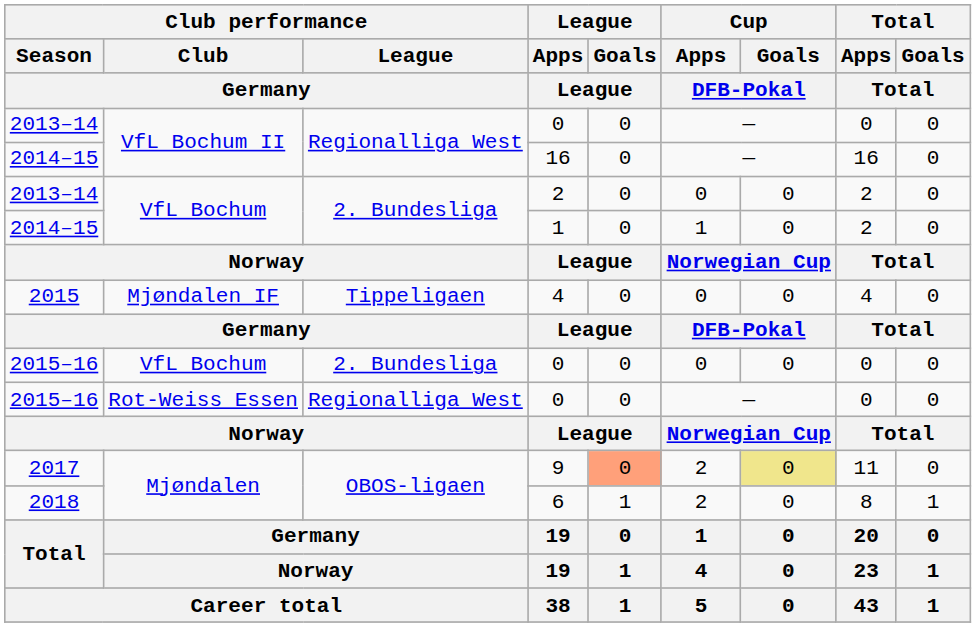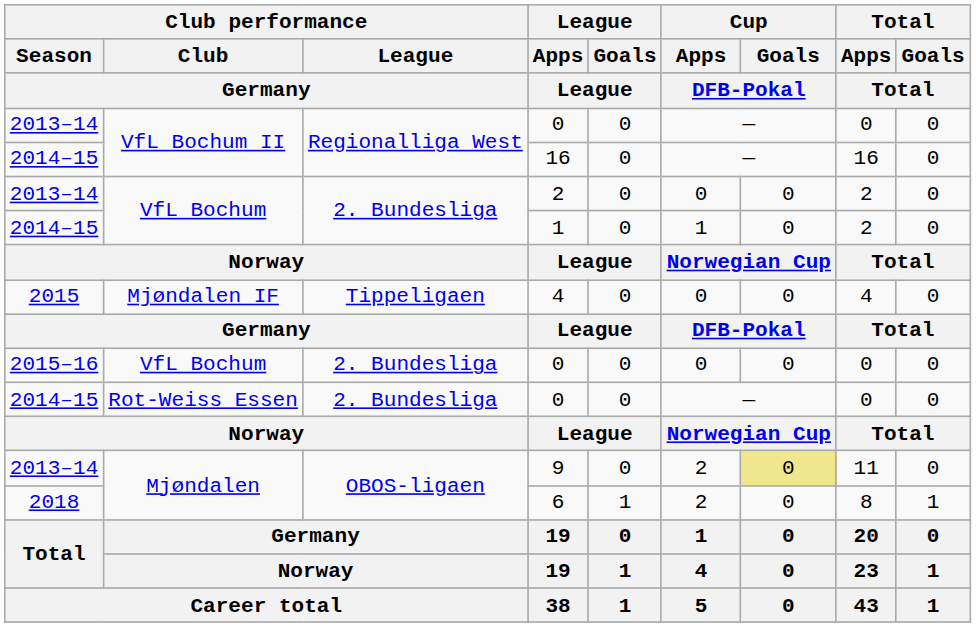Rot-Weiss Essen / 0 | Club performance / Season / Germany: 2015–16 -> 2014–15
Rot-Weiss Essen / 0 | Club performance / League / Germany: Regionalliga West -> 2. Bundesliga
9 | Club performance / Season / Germany: 2017 -> 2013–14
9 | League / Goals / League: lightsalmon background -> no background
